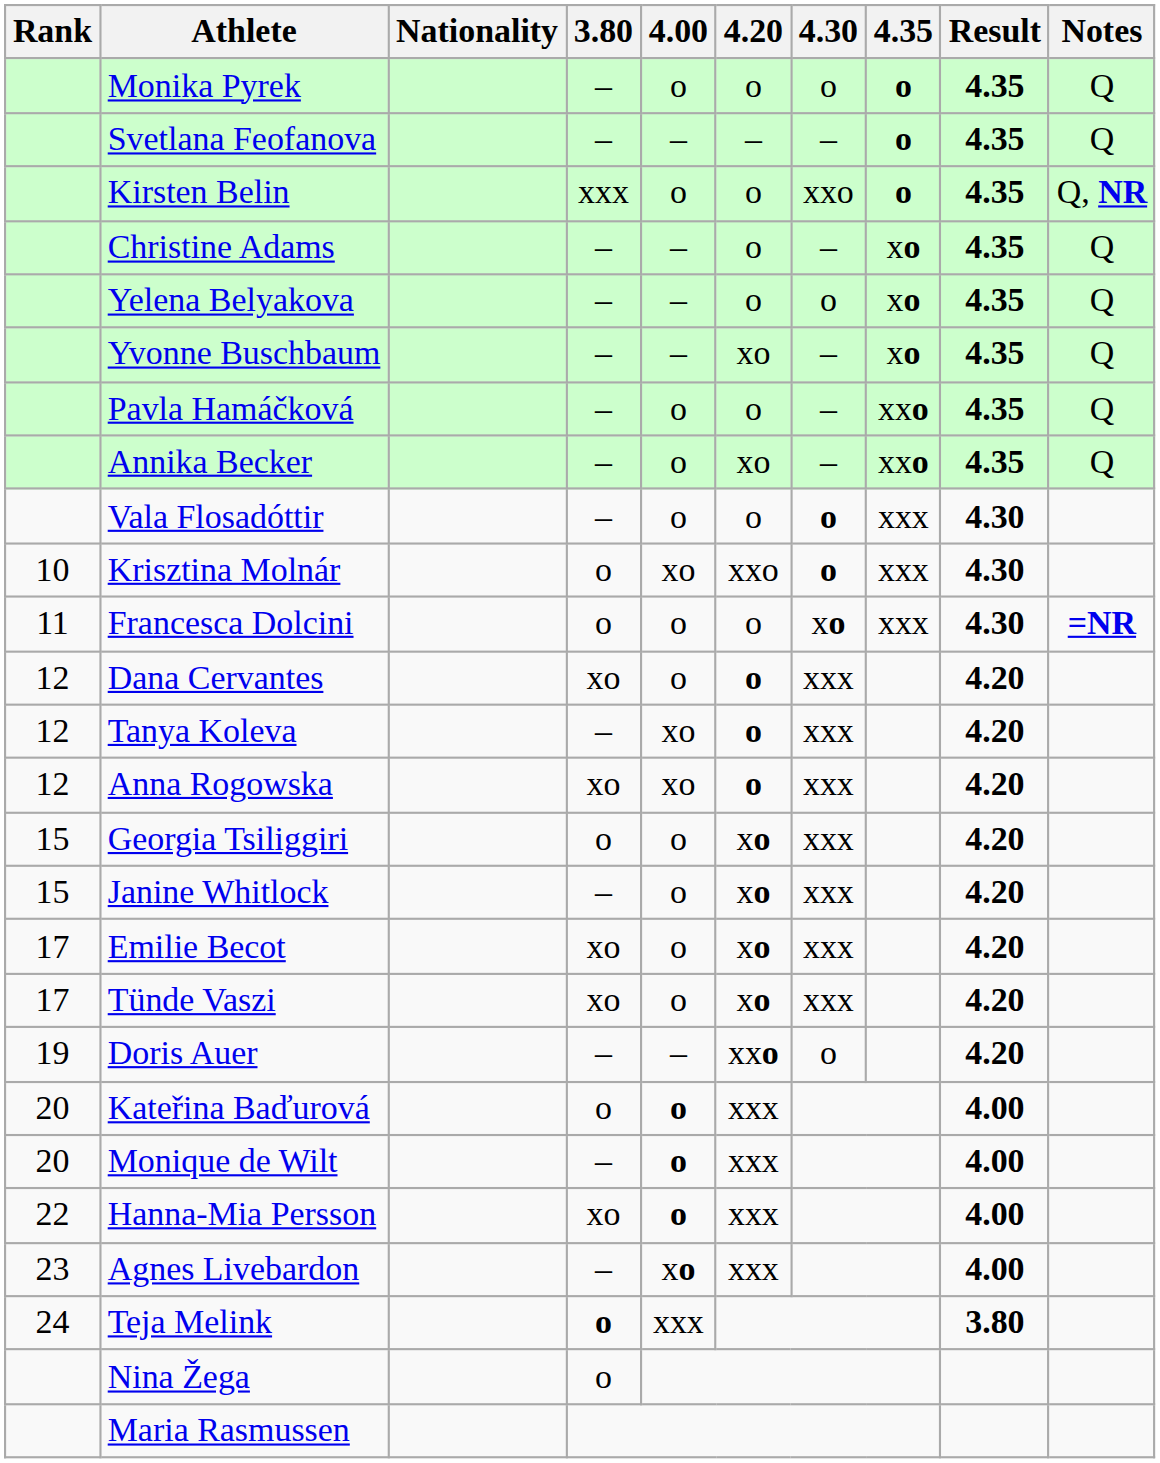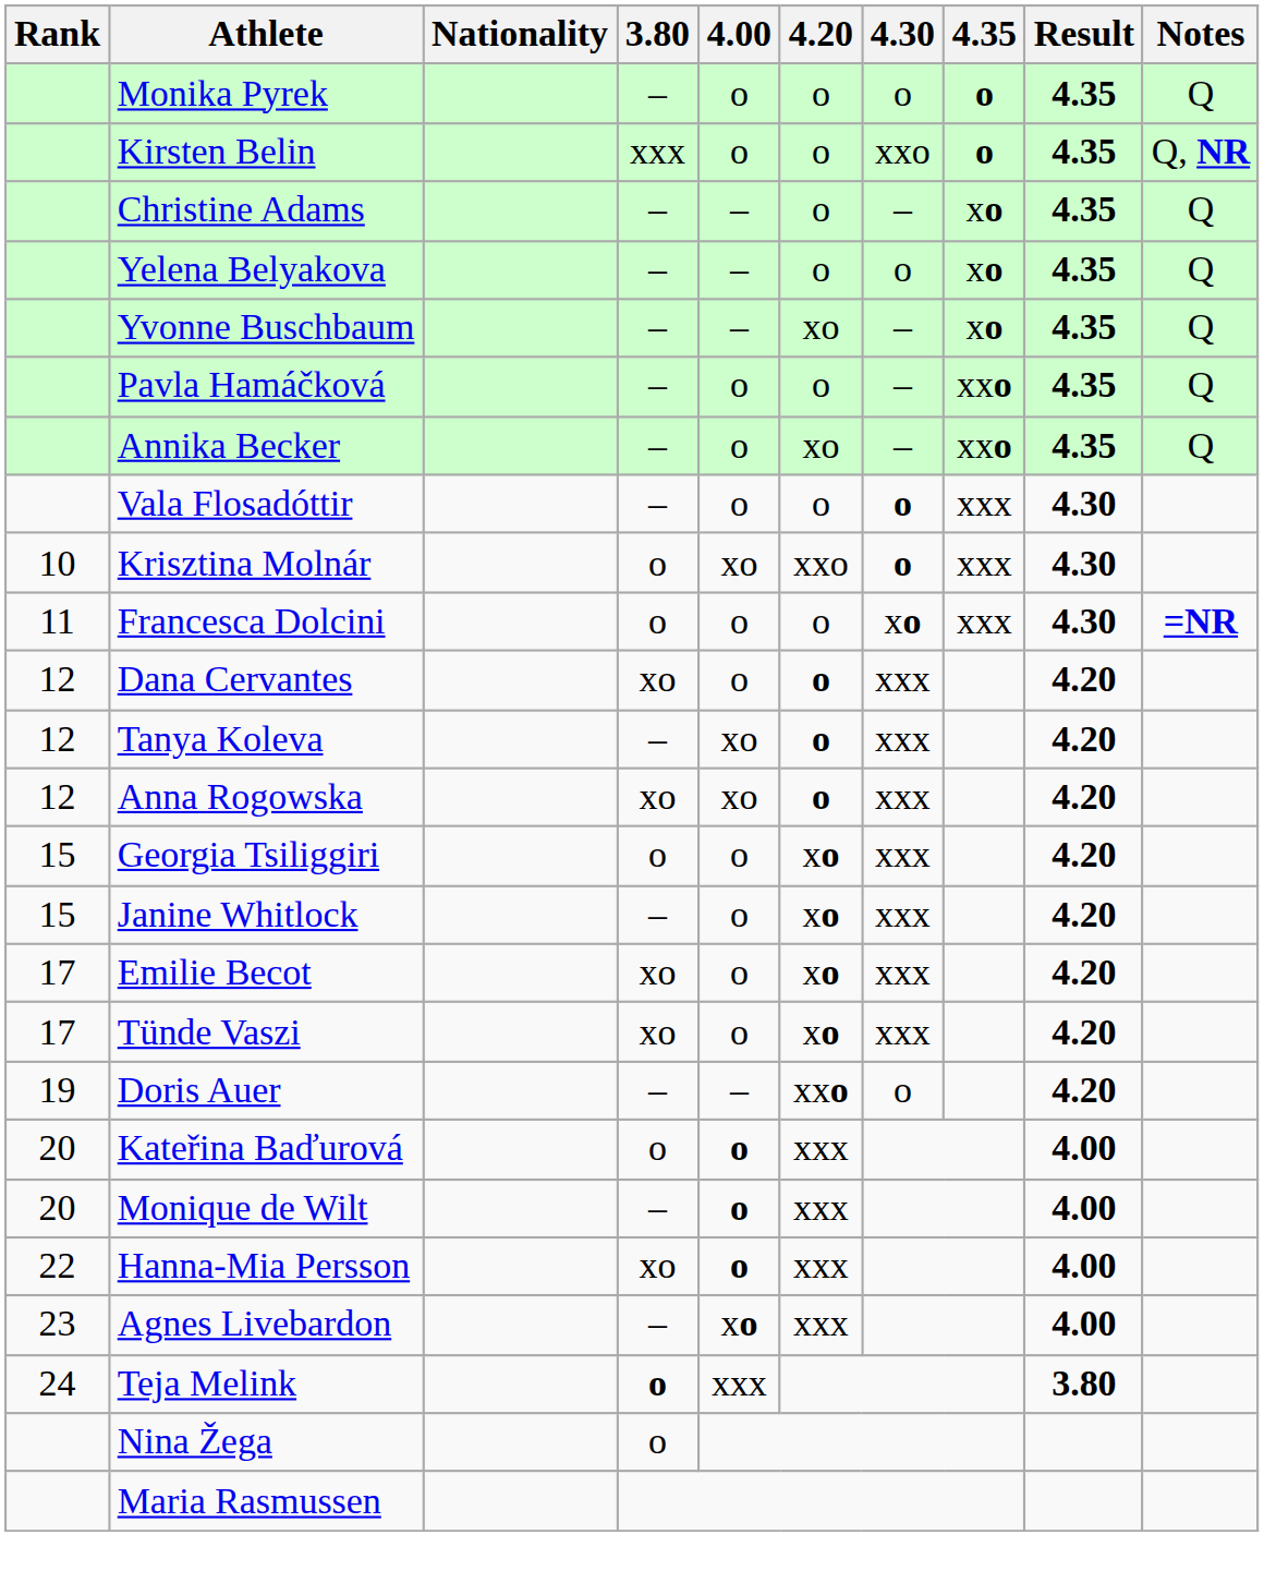- row: Svetlana Feofanova | – | – | – | – | o | 4.35 | Q
